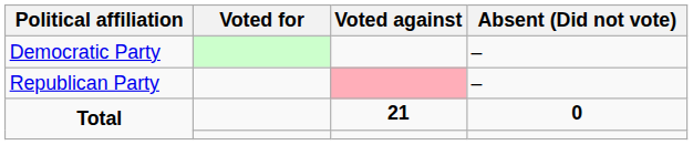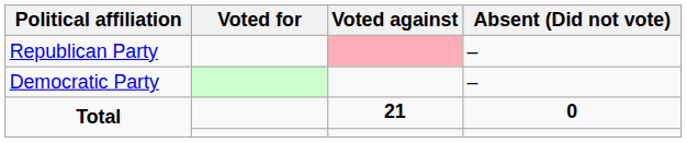rows swapped: Democratic Party <-> Republican Party
